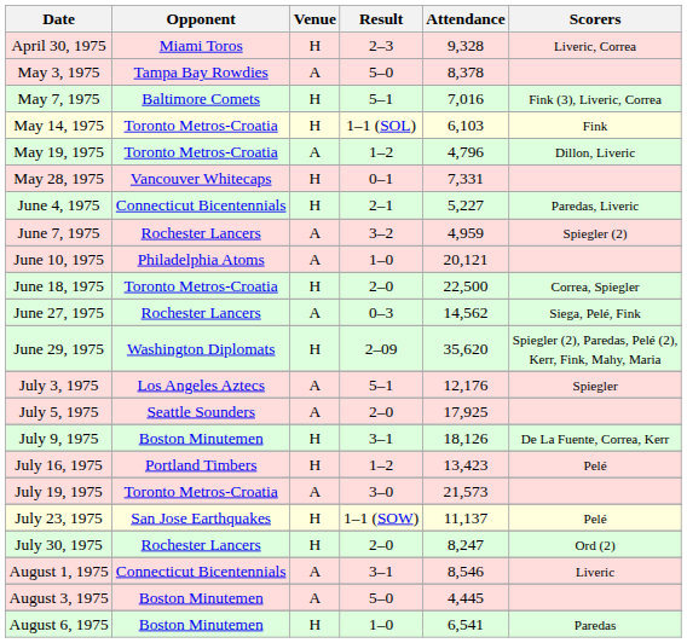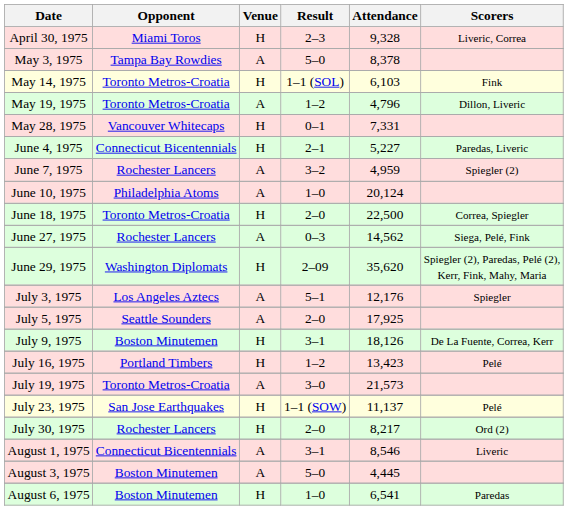- row: May 7, 1975 | Baltimore Comets | H | 5–1 | 7,016 | Fink (3), Liveric, Correa
June 10, 1975 | Attendance: 20,121 -> 20,124
July 30, 1975 | Attendance: 8,247 -> 8,217
